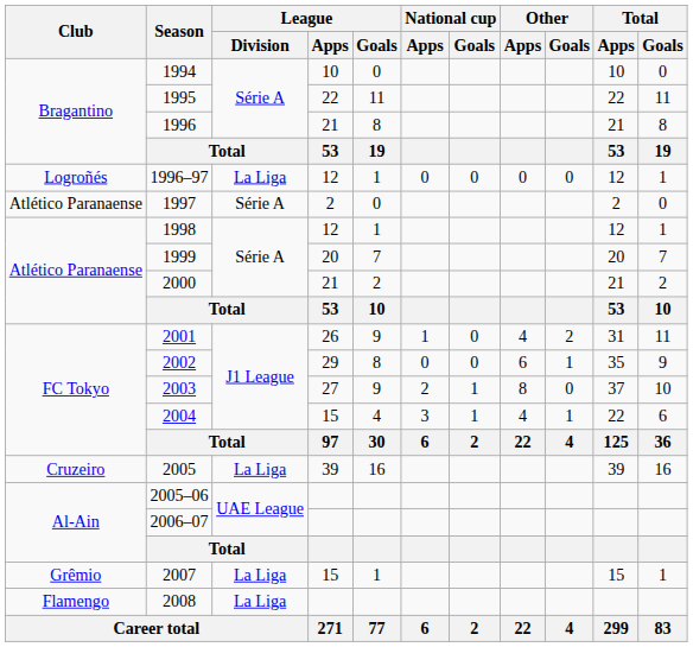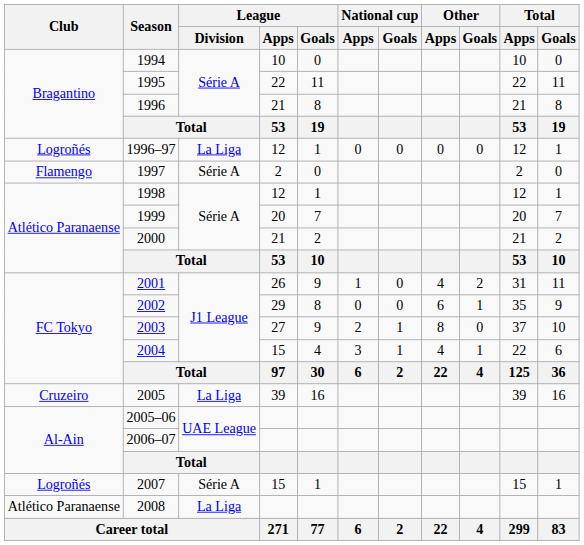1997 | Club: Atlético Paranaense -> Flamengo
2007 | Club: Grêmio -> Logroñés
2007 | League / Division: La Liga -> Série A
2008 | Club: Flamengo -> Atlético Paranaense
